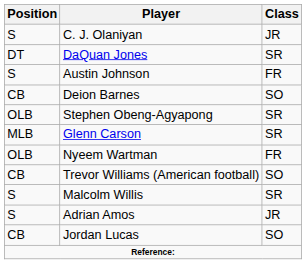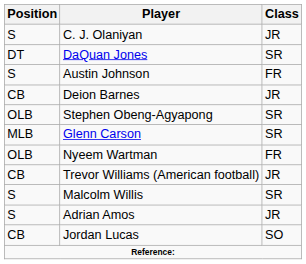Deion Barnes | Class: SO -> JR
Trevor Williams (American football) | Class: SO -> JR
